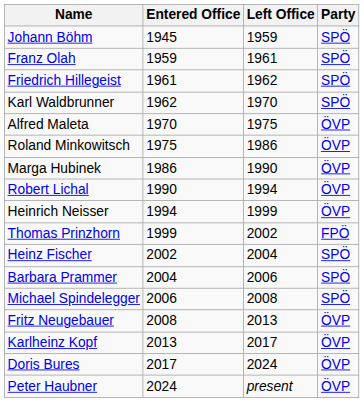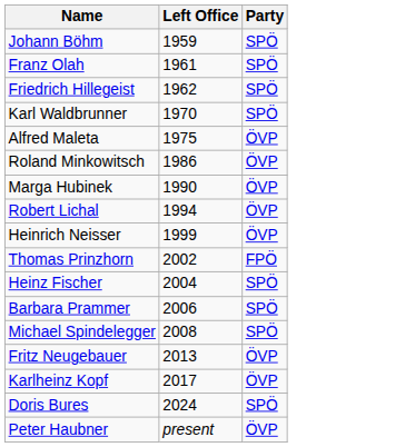- column: Entered Office | 1945 | 1959 | 1961 | 1962 | 1970 | 1975 | 1986 | 1990 | 1994 | 1999 | 2002 | 2004 | 2006 | 2008 | 2013 | 2017 | 2024
Doris Bures | Party: ÖVP -> SPÖ
